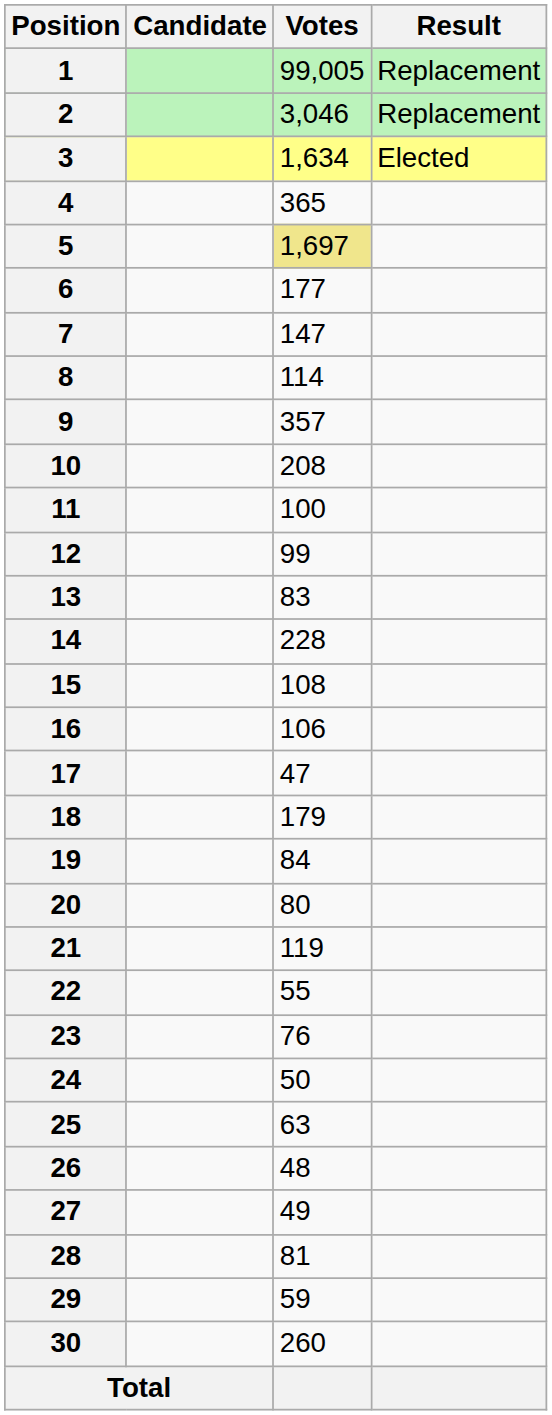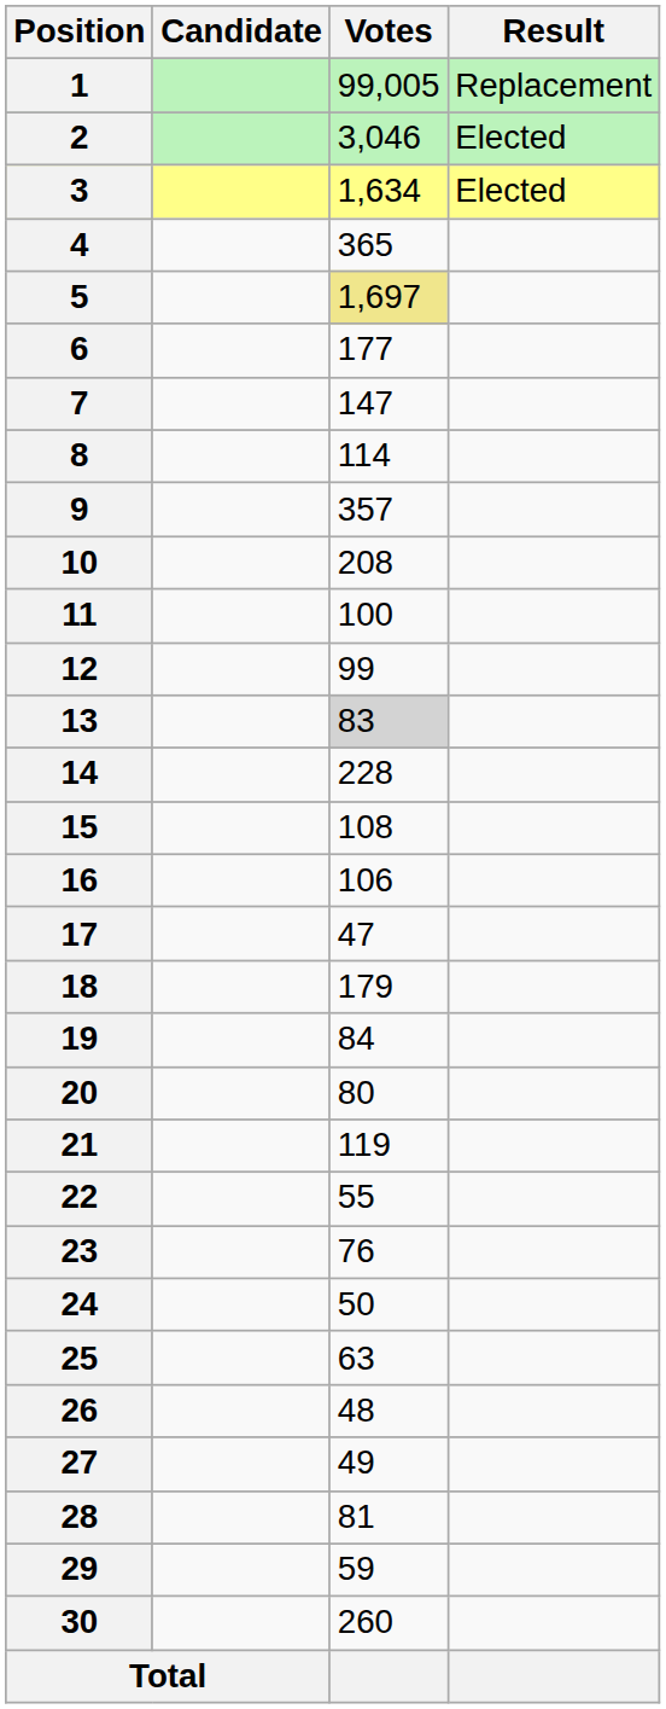2 | Result: Replacement -> Elected
13 | Votes: no background -> lightgrey background
